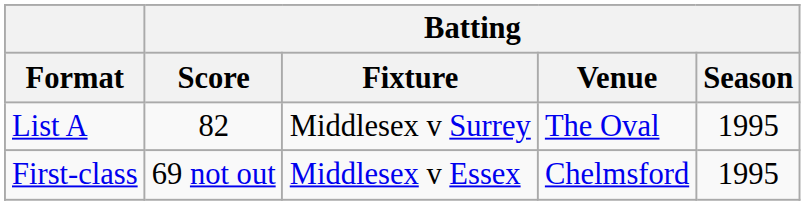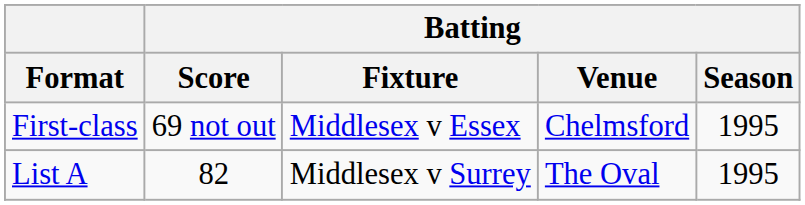rows swapped: First-class <-> List A
